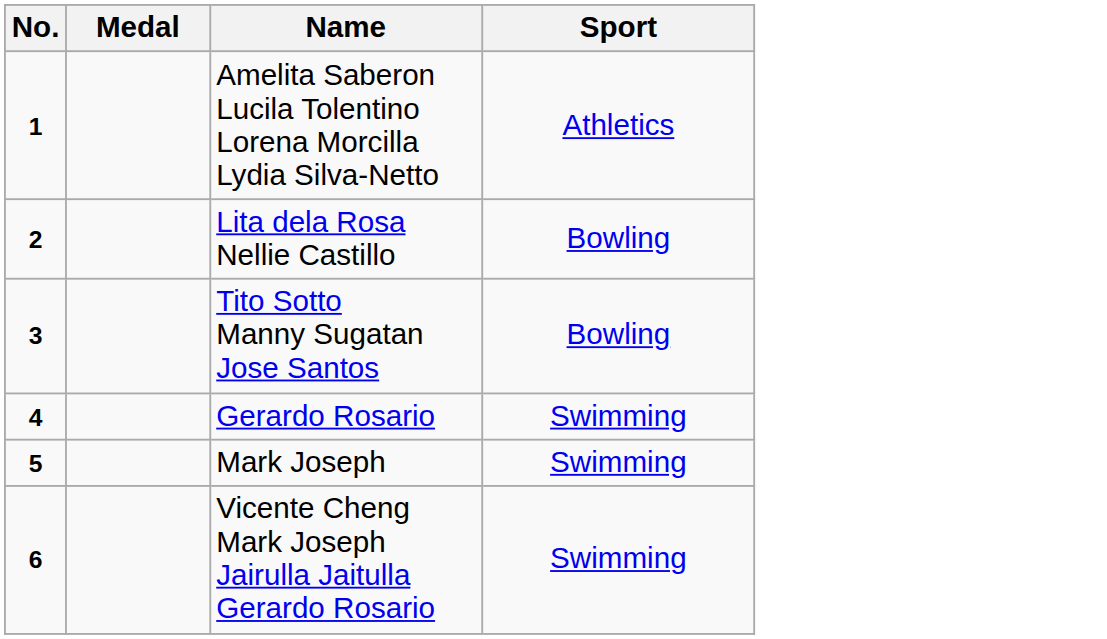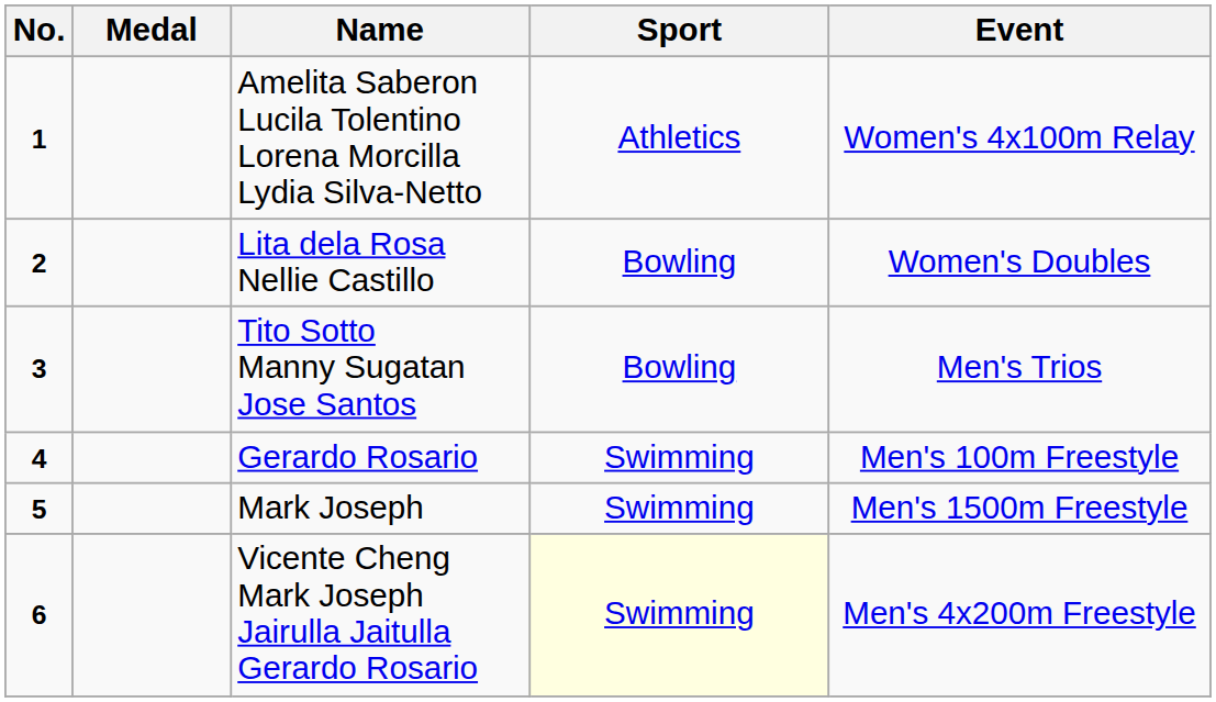+ column: Event | Women's 4x100m Relay | Women's Doubles | Men's Trios | Men's 100m Freestyle | Men's 1500m Freestyle | Men's 4x200m Freestyle
Vicente Cheng Mark Joseph Jairulla Jaitulla Gerardo Rosario | Sport: no background -> lightyellow background
